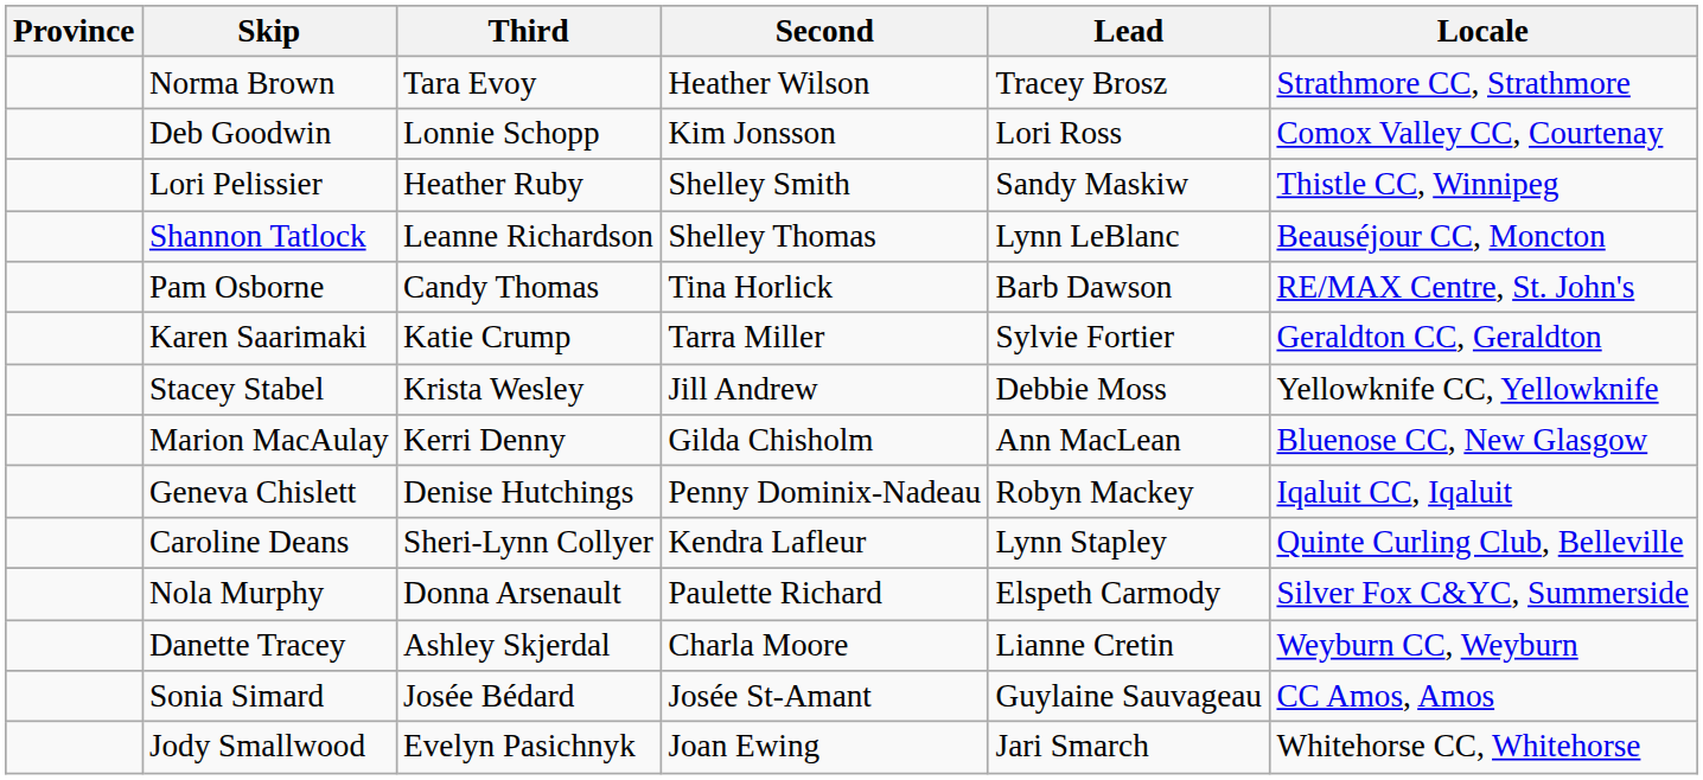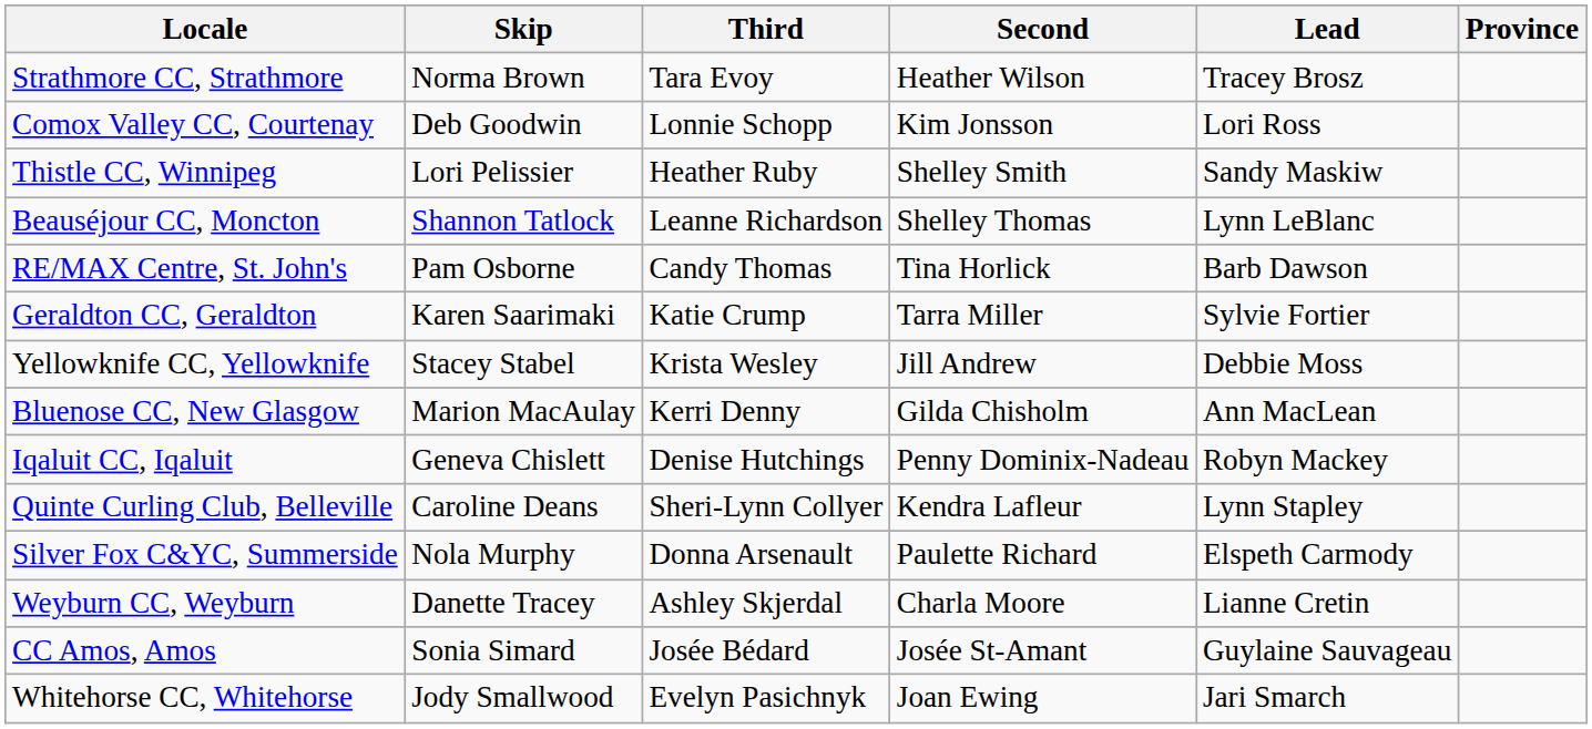columns swapped: Province <-> Locale
